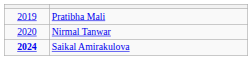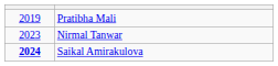Nirmal Tanwar | column 1: 2020 -> 2023
